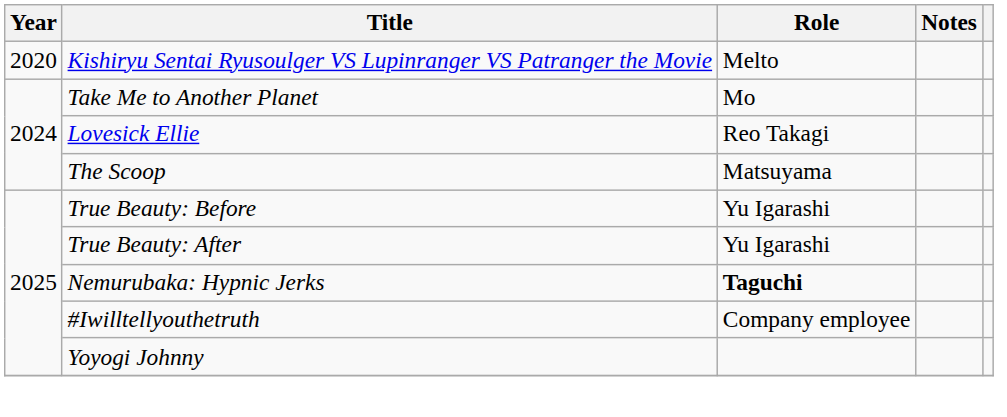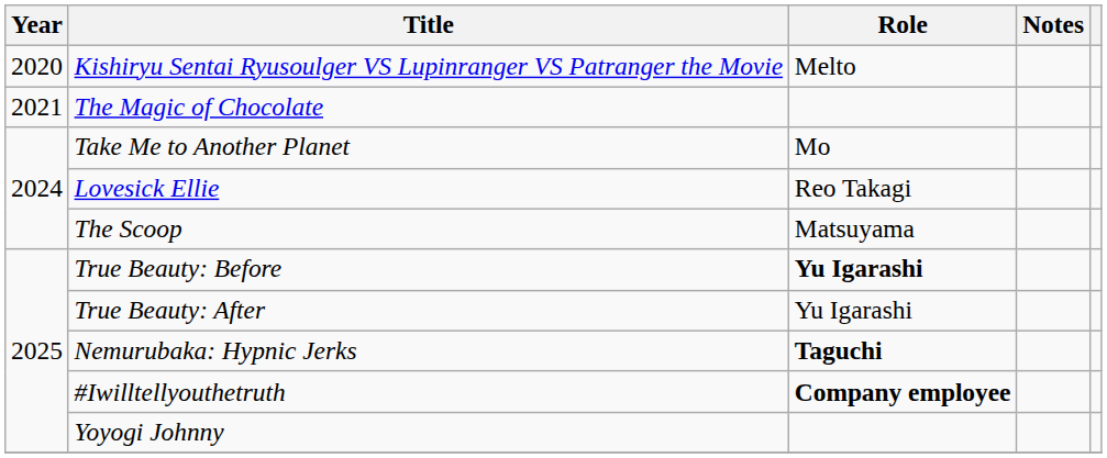+ row: 2021 | The Magic of Chocolate
True Beauty: Before | Role: normal -> bold
#Iwilltellyouthetruth | Role: normal -> bold
